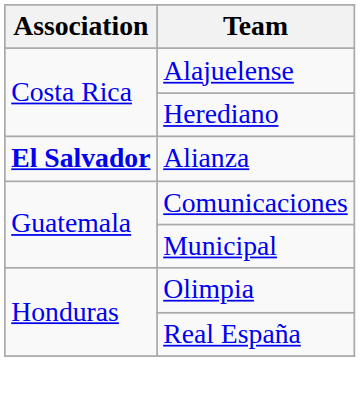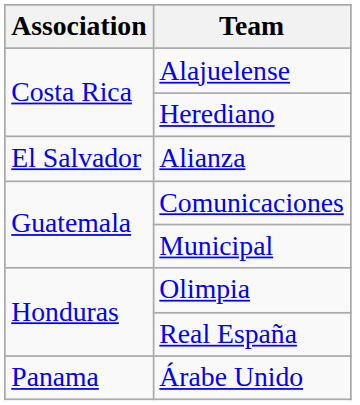Alianza | Association: bold -> normal
+ row: Panama | Árabe Unido
